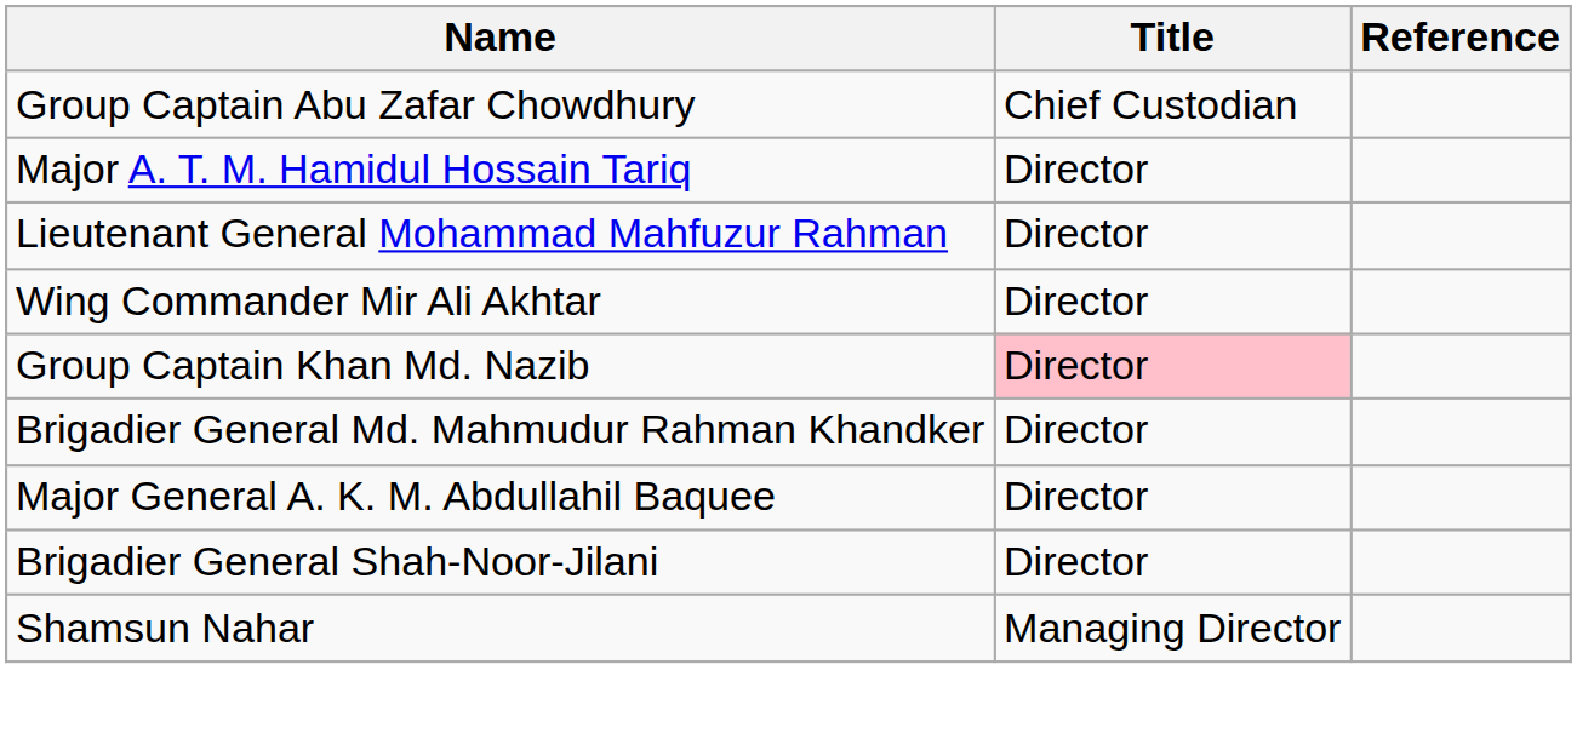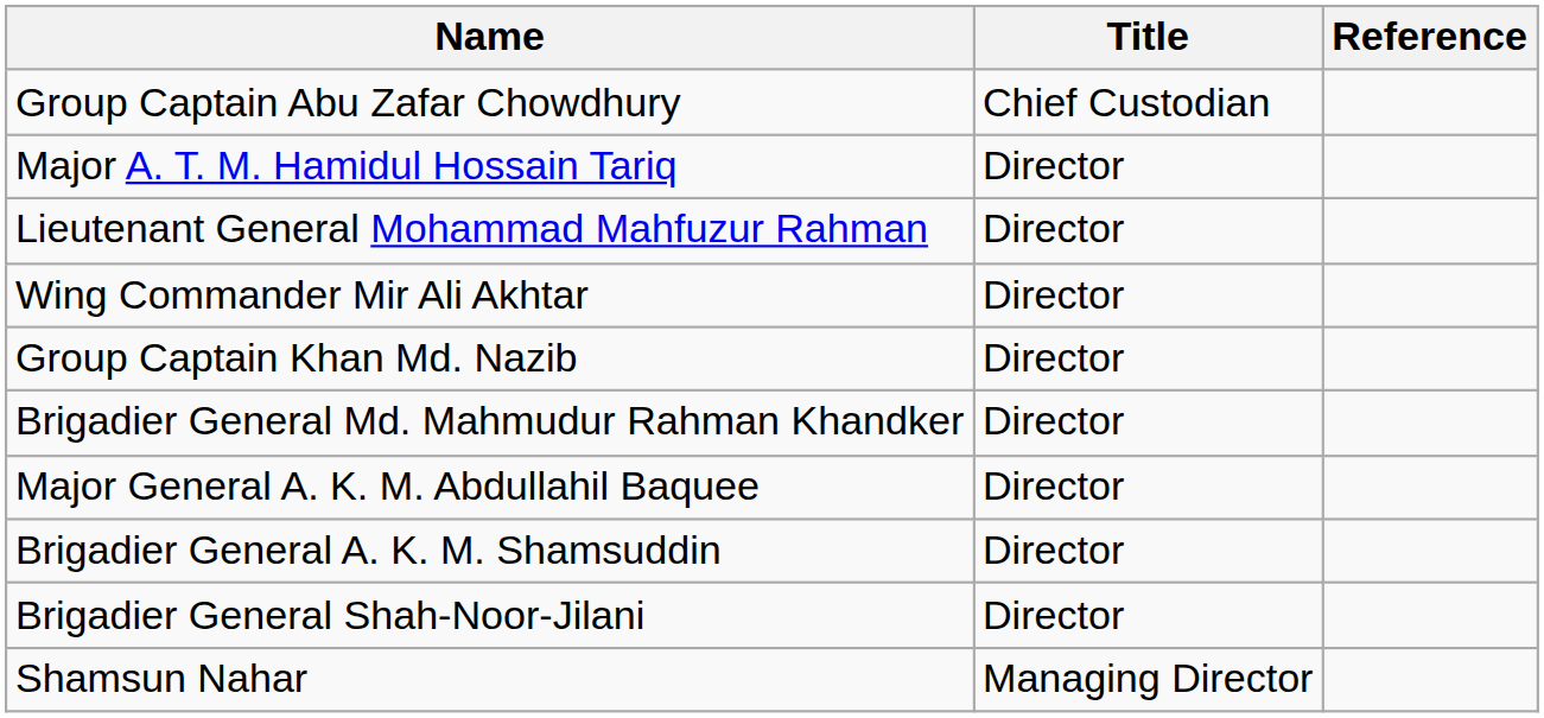Group Captain Khan Md. Nazib | Title: pink background -> no background
+ row: Brigadier General A. K. M. Shamsuddin | Director
